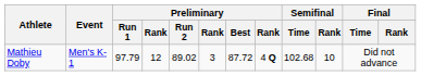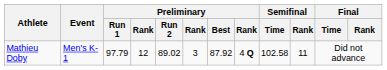Mathieu Doby | Preliminary / Best: 87.72 -> 87.92
Mathieu Doby | Semifinal / Time: 102.68 -> 102.58
Mathieu Doby | Semifinal / Rank: 10 -> 11
